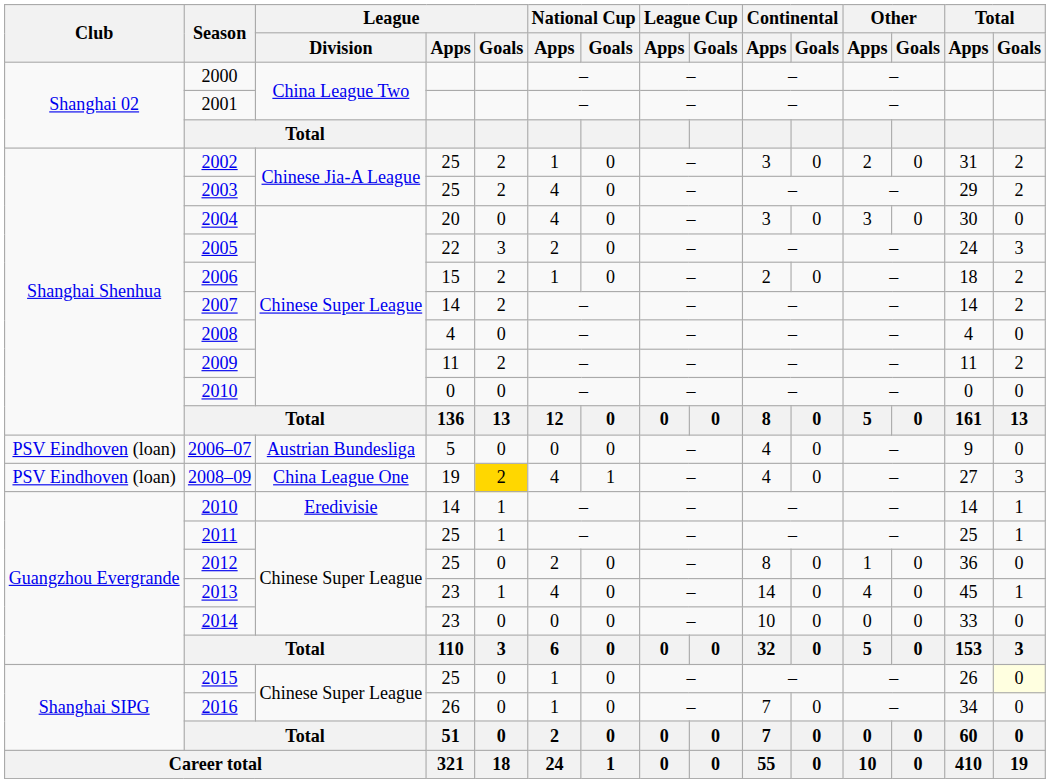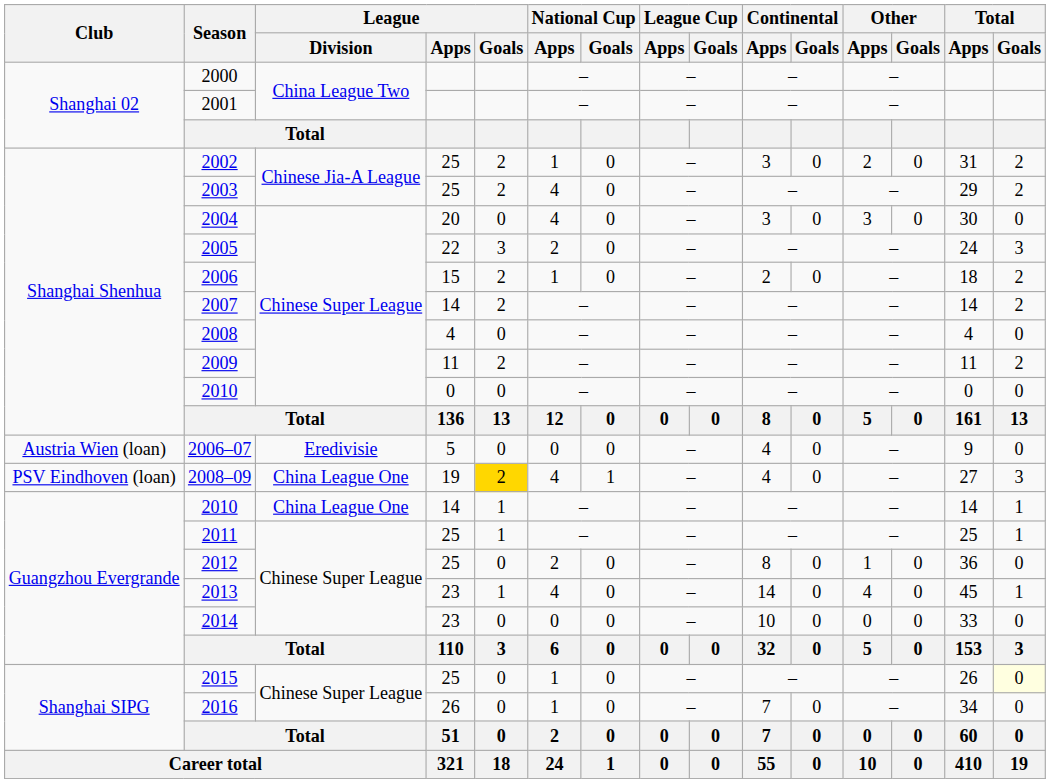2006–07 | Club: PSV Eindhoven (loan) -> Austria Wien (loan)
2006–07 | League / Division: Austrian Bundesliga -> Eredivisie
2010 / 14 | League / Division: Eredivisie -> China League One
